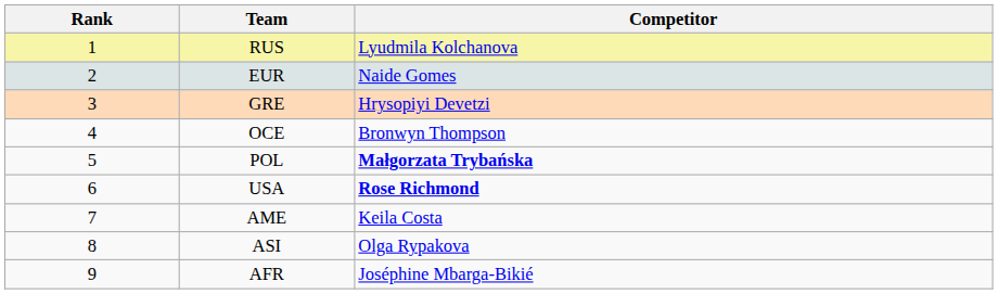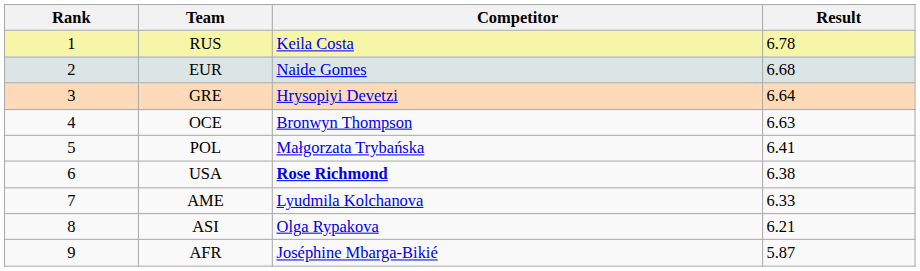+ column: Result | 6.78 | 6.68 | 6.64 | 6.63 | 6.41 | 6.38 | 6.33 | 6.21 | 5.87
RUS | Competitor: Lyudmila Kolchanova -> Keila Costa
POL | Competitor: bold -> normal
AME | Competitor: Keila Costa -> Lyudmila Kolchanova
